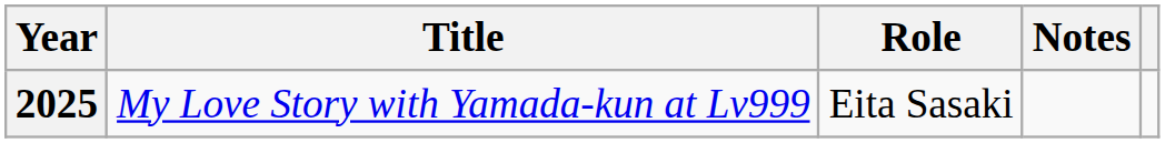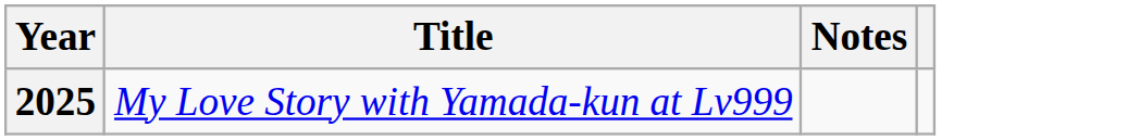- column: Role | Eita Sasaki
